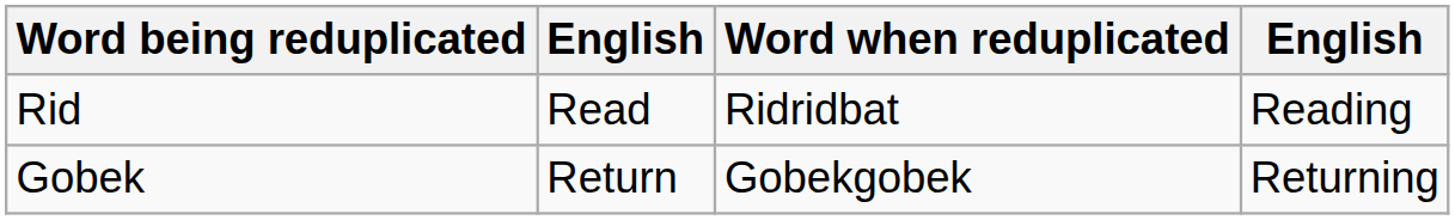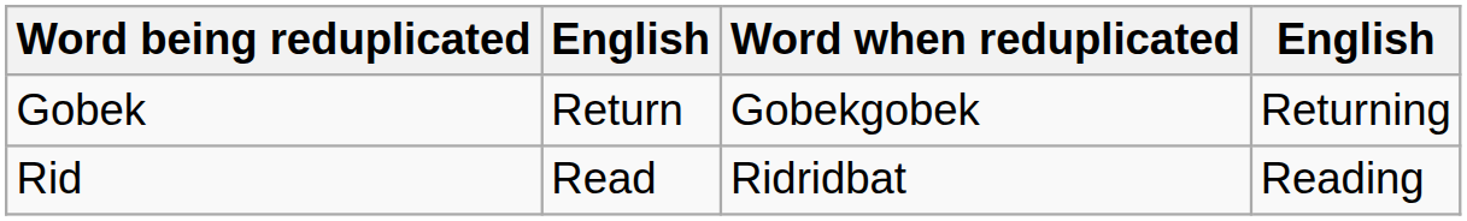rows swapped: Gobek <-> Rid
